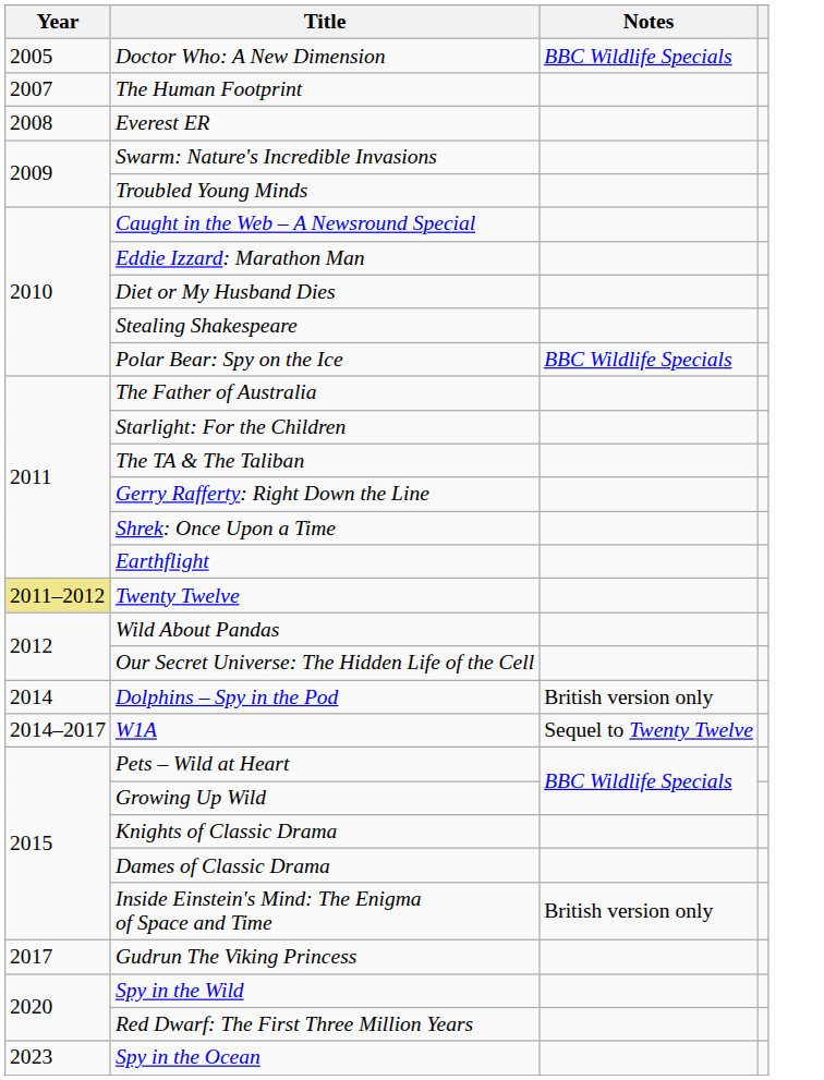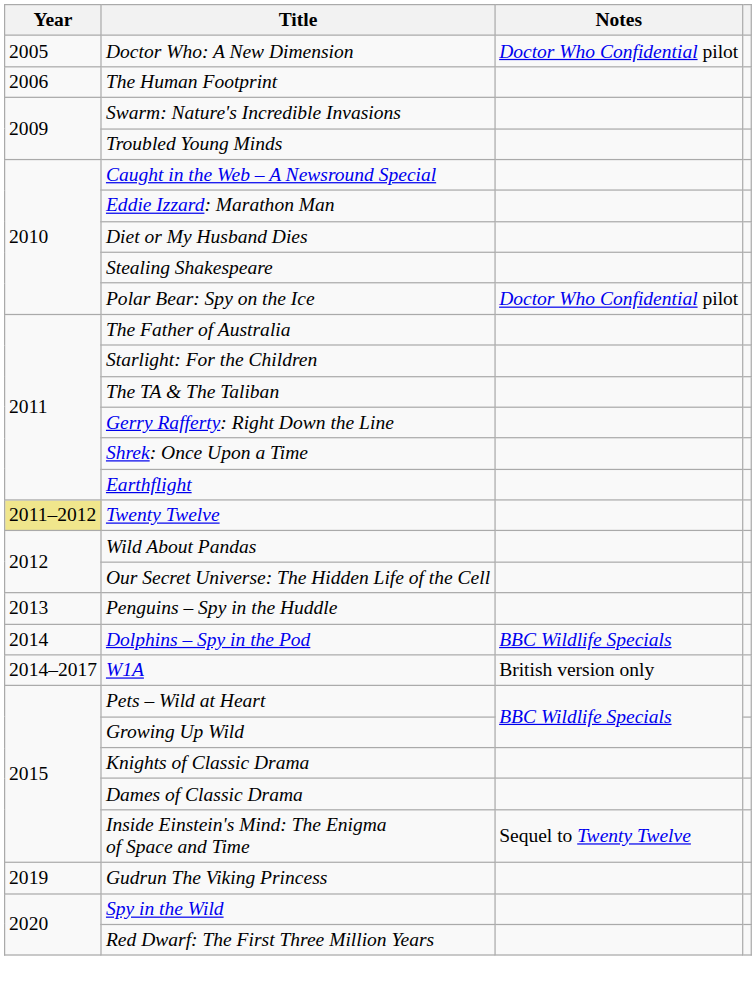Doctor Who: A New Dimension | Notes: BBC Wildlife Specials -> Doctor Who Confidential pilot
The Human Footprint | Year: 2007 -> 2006
- row: 2008 | Everest ER
Polar Bear: Spy on the Ice | Notes: BBC Wildlife Specials -> Doctor Who Confidential pilot
+ row: 2013 | Penguins – Spy in the Huddle
Dolphins – Spy in the Pod | Notes: British version only -> BBC Wildlife Specials
W1A | Notes: Sequel to Twenty Twelve -> British version only
Inside Einstein's Mind: The Enigma of Space and Time | Notes: British version only -> Sequel to Twenty Twelve
Gudrun The Viking Princess | Year: 2017 -> 2019
- row: 2023 | Spy in the Ocean
